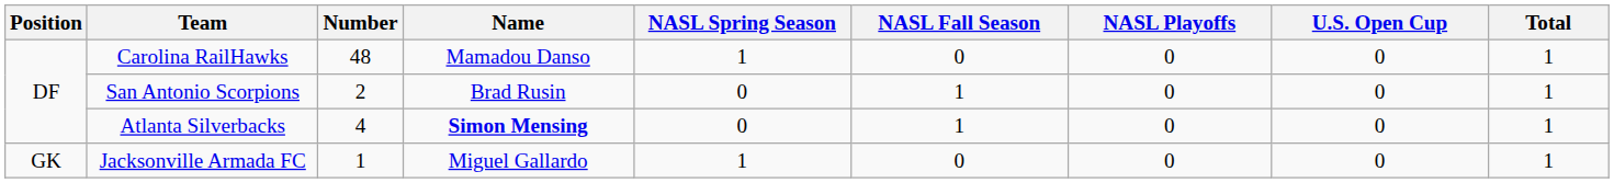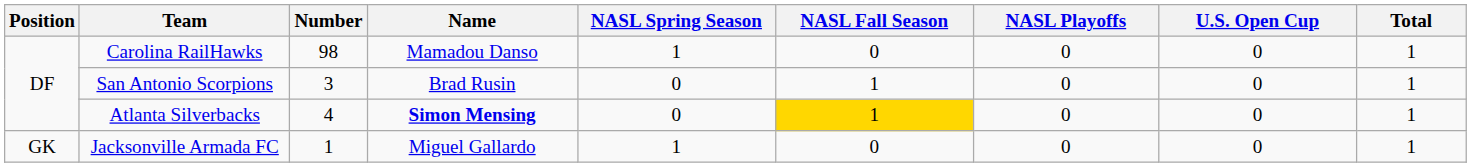Carolina RailHawks | Number: 48 -> 98
San Antonio Scorpions | Number: 2 -> 3
Atlanta Silverbacks | NASL Fall Season: no background -> gold background
